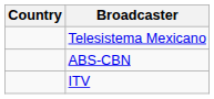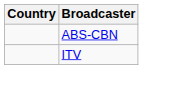- row: Telesistema Mexicano
